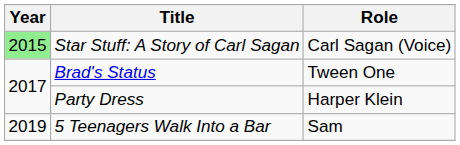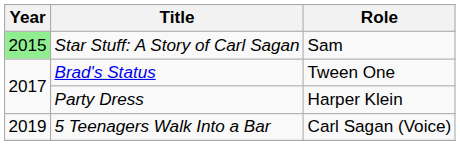Star Stuff: A Story of Carl Sagan | Role: Carl Sagan (Voice) -> Sam
5 Teenagers Walk Into a Bar | Role: Sam -> Carl Sagan (Voice)
